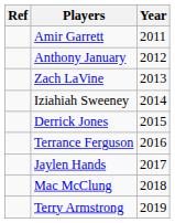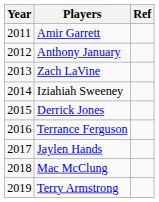columns swapped: Year <-> Ref
